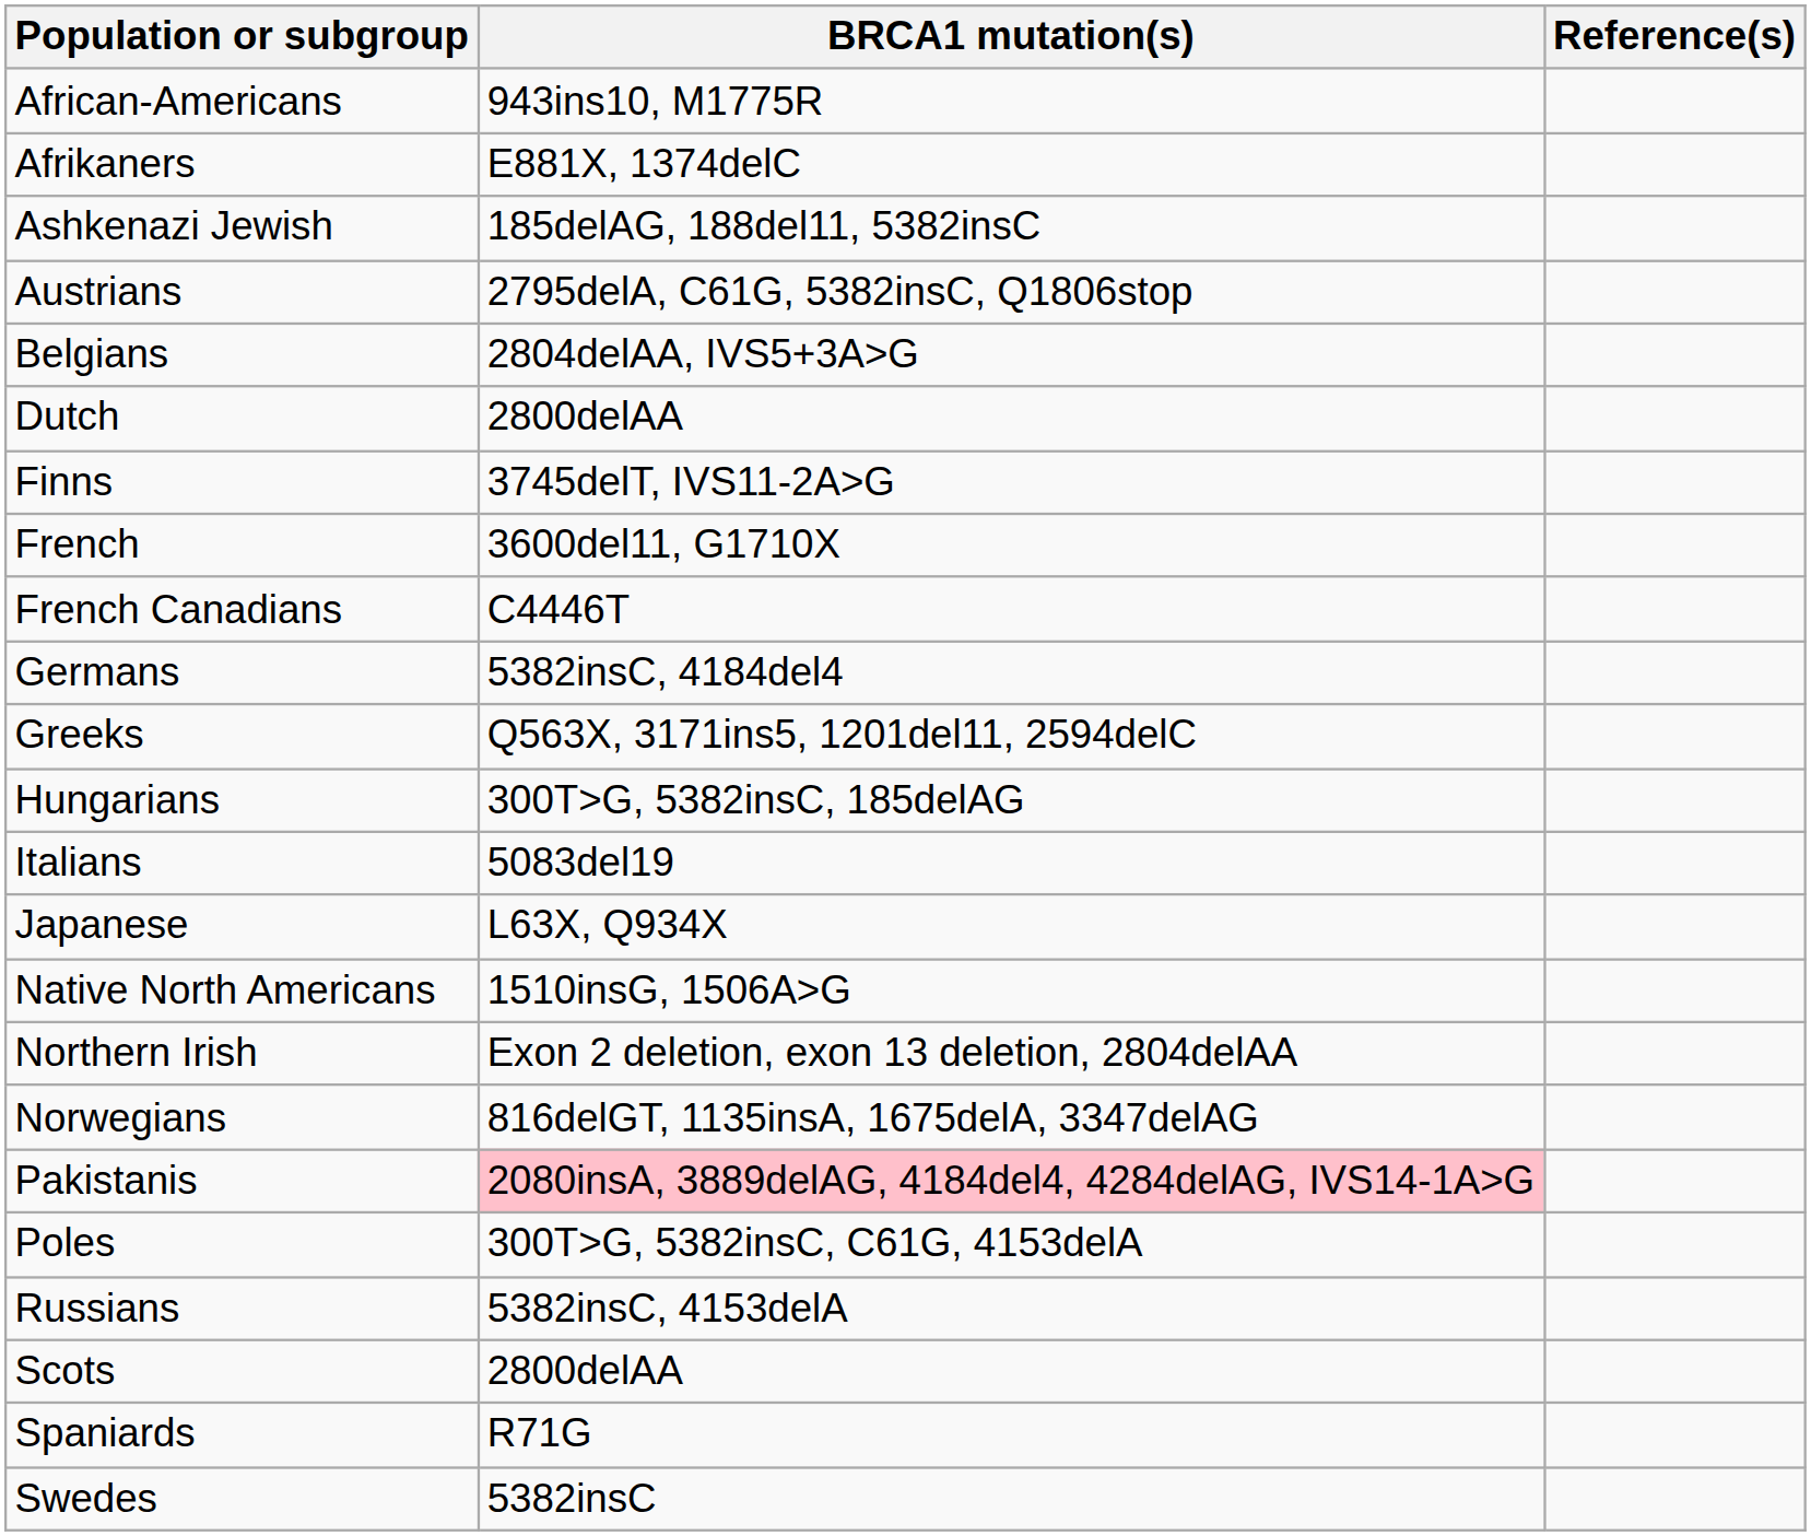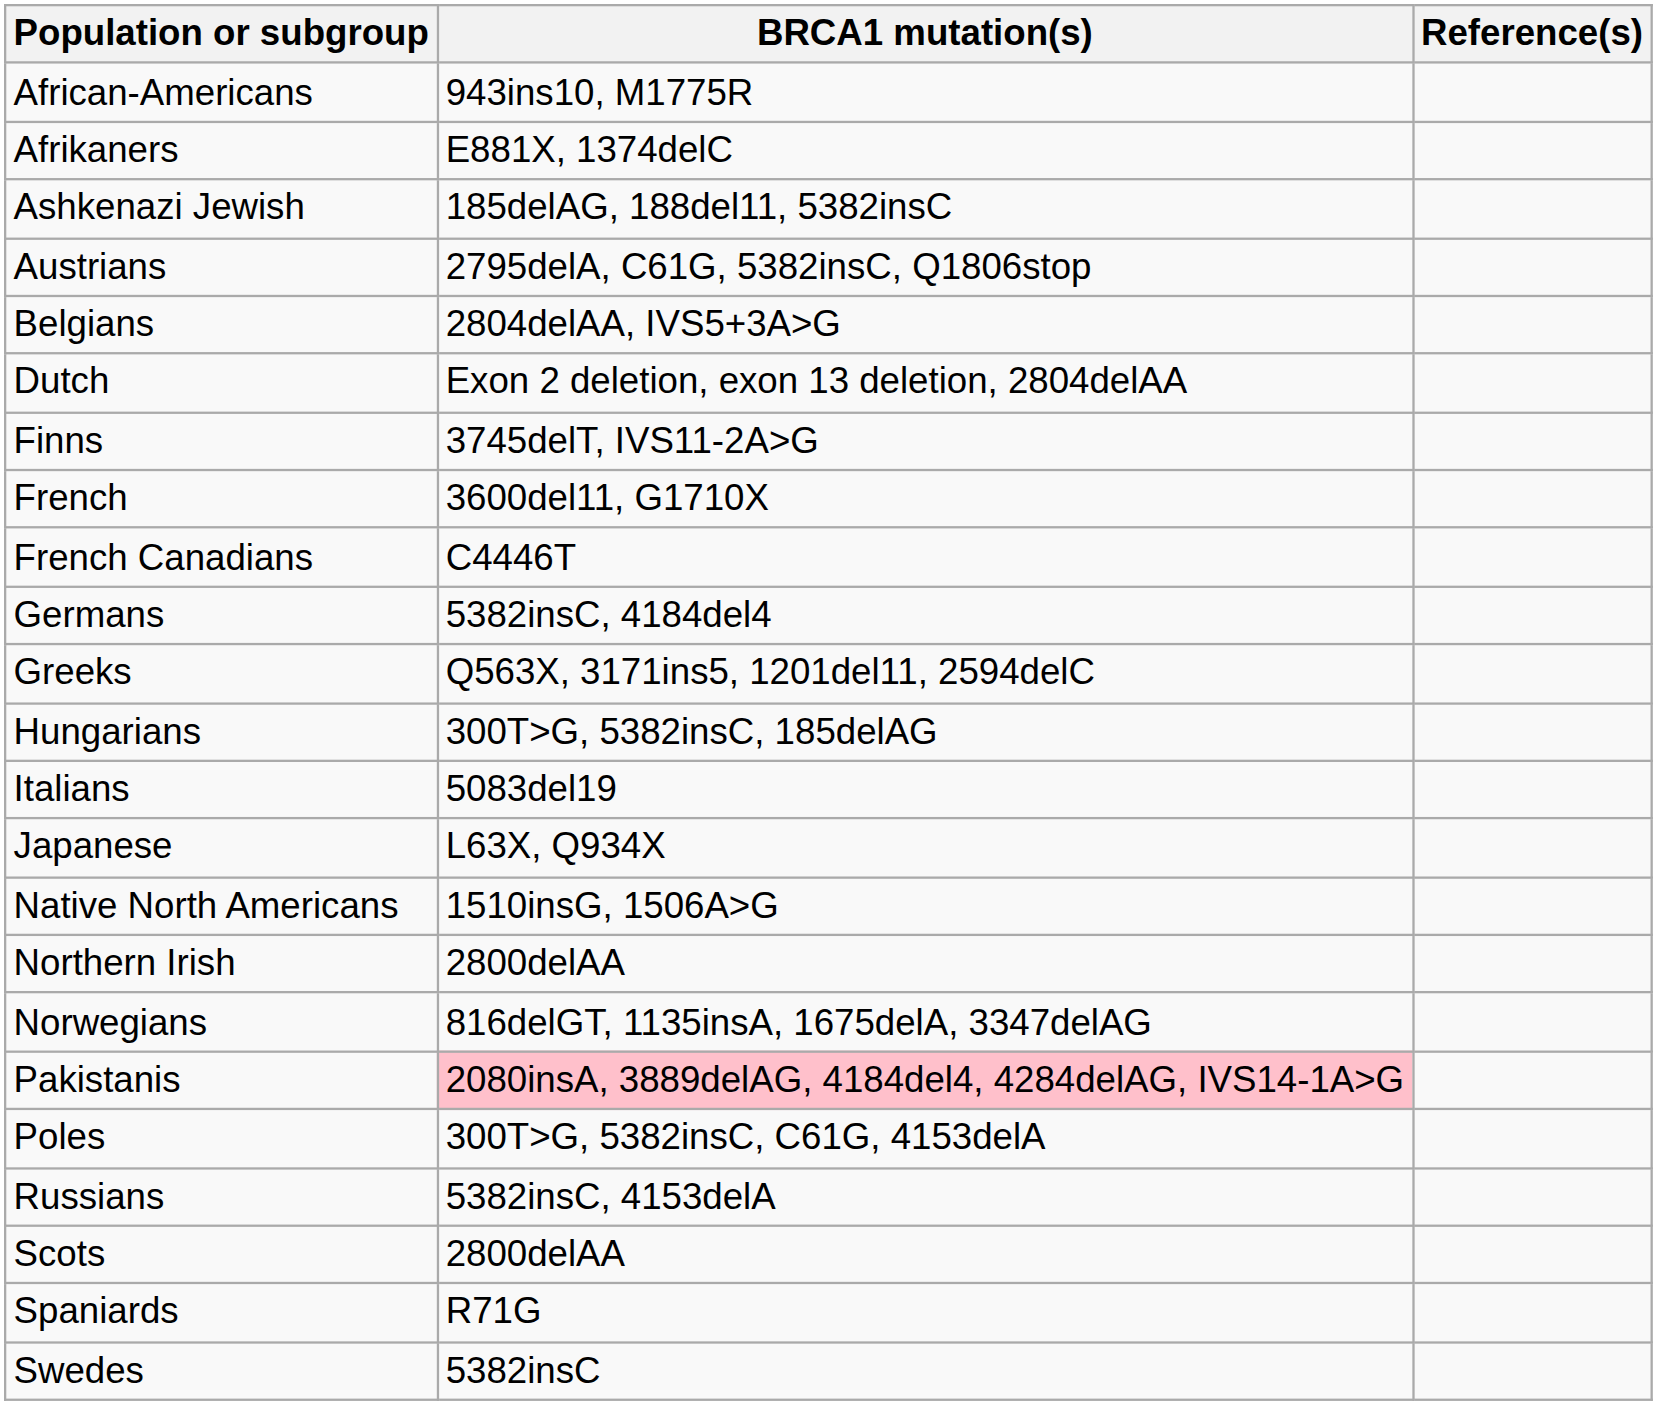Dutch | BRCA1 mutation(s): 2800delAA -> Exon 2 deletion, exon 13 deletion, 2804delAA
Northern Irish | BRCA1 mutation(s): Exon 2 deletion, exon 13 deletion, 2804delAA -> 2800delAA
